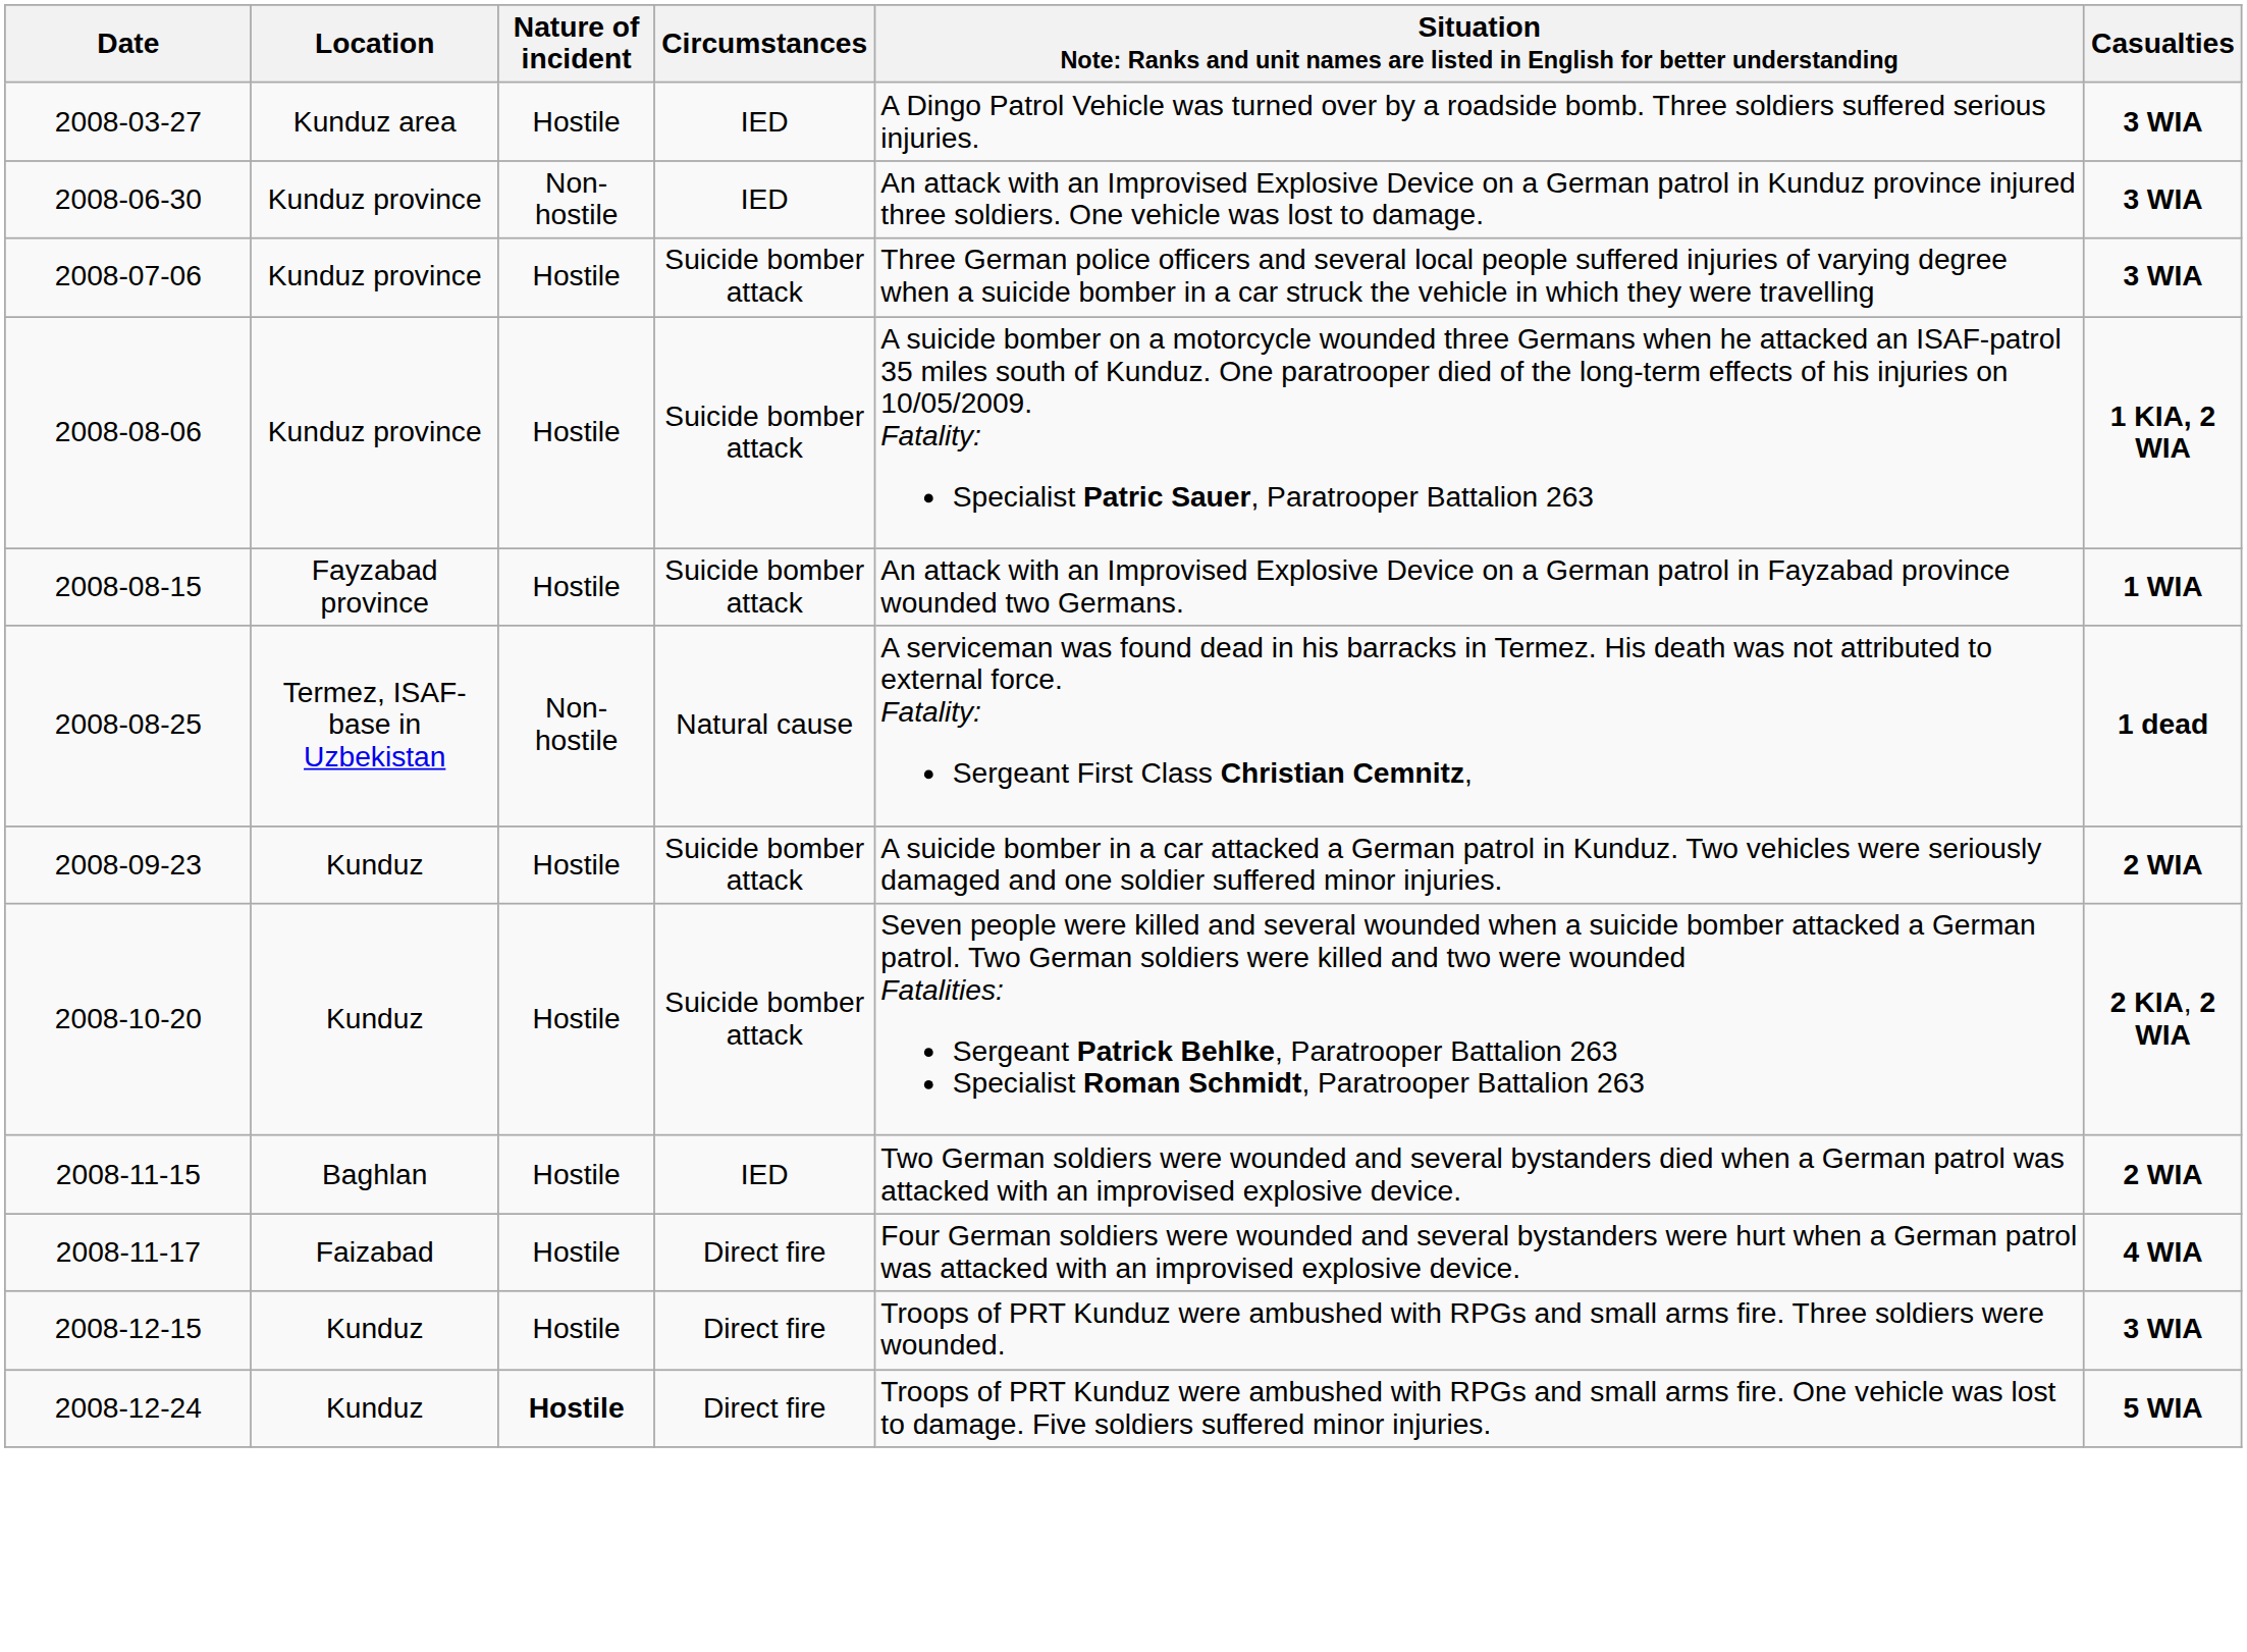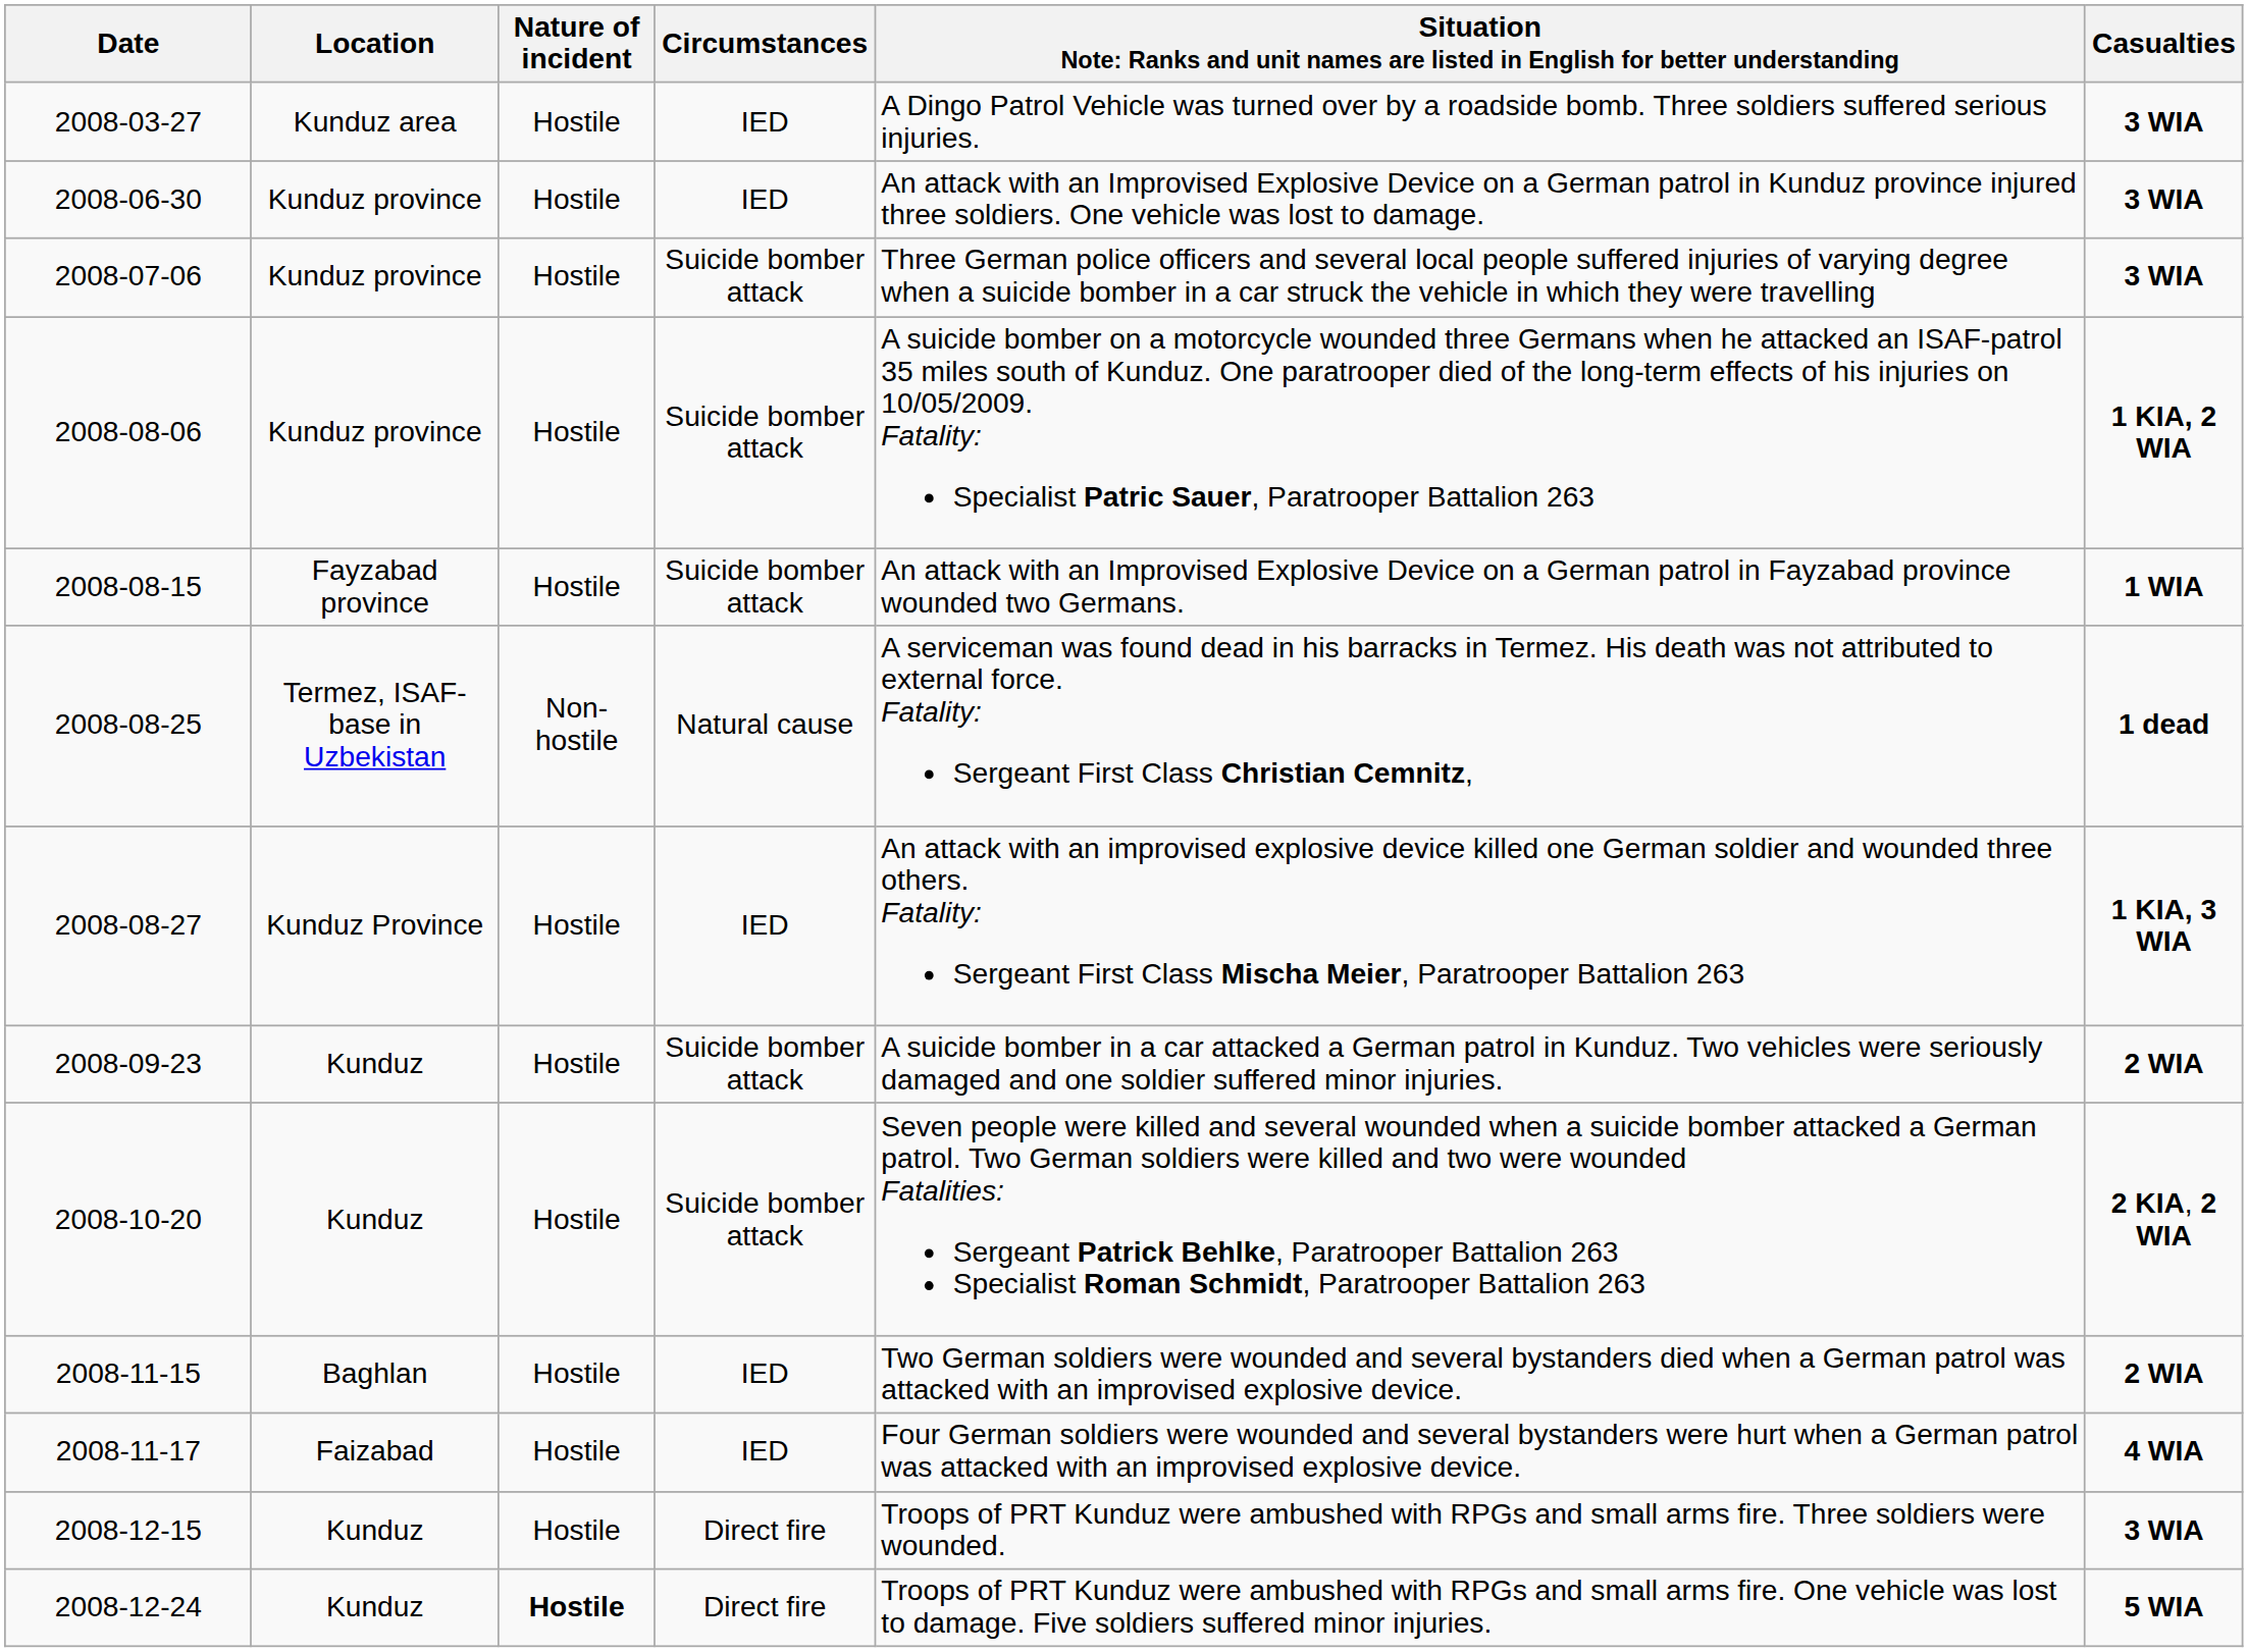2008-06-30 | Nature of incident: Non-hostile -> Hostile
+ row: 2008-08-27 | Kunduz Province | Hostile | IED | An attack with an improvised explosive device killed one German soldier and wounded three others. Fatality: Sergeant First Class Mischa Meier, Paratrooper Battalion 263 | 1 KIA, 3 WIA
2008-11-17 | Circumstances: Direct fire -> IED
